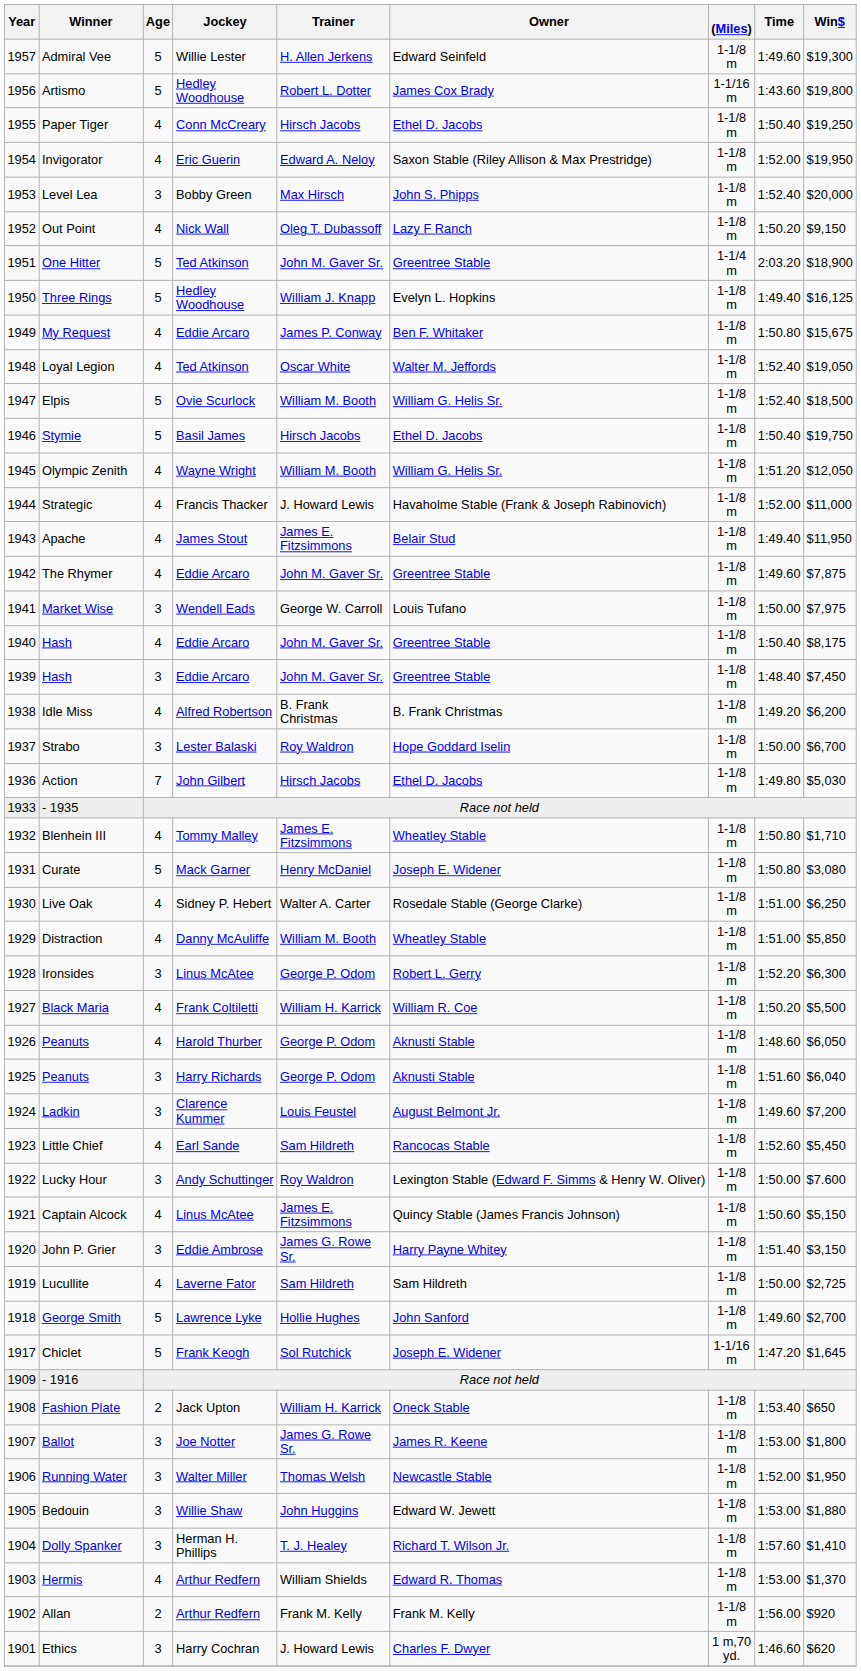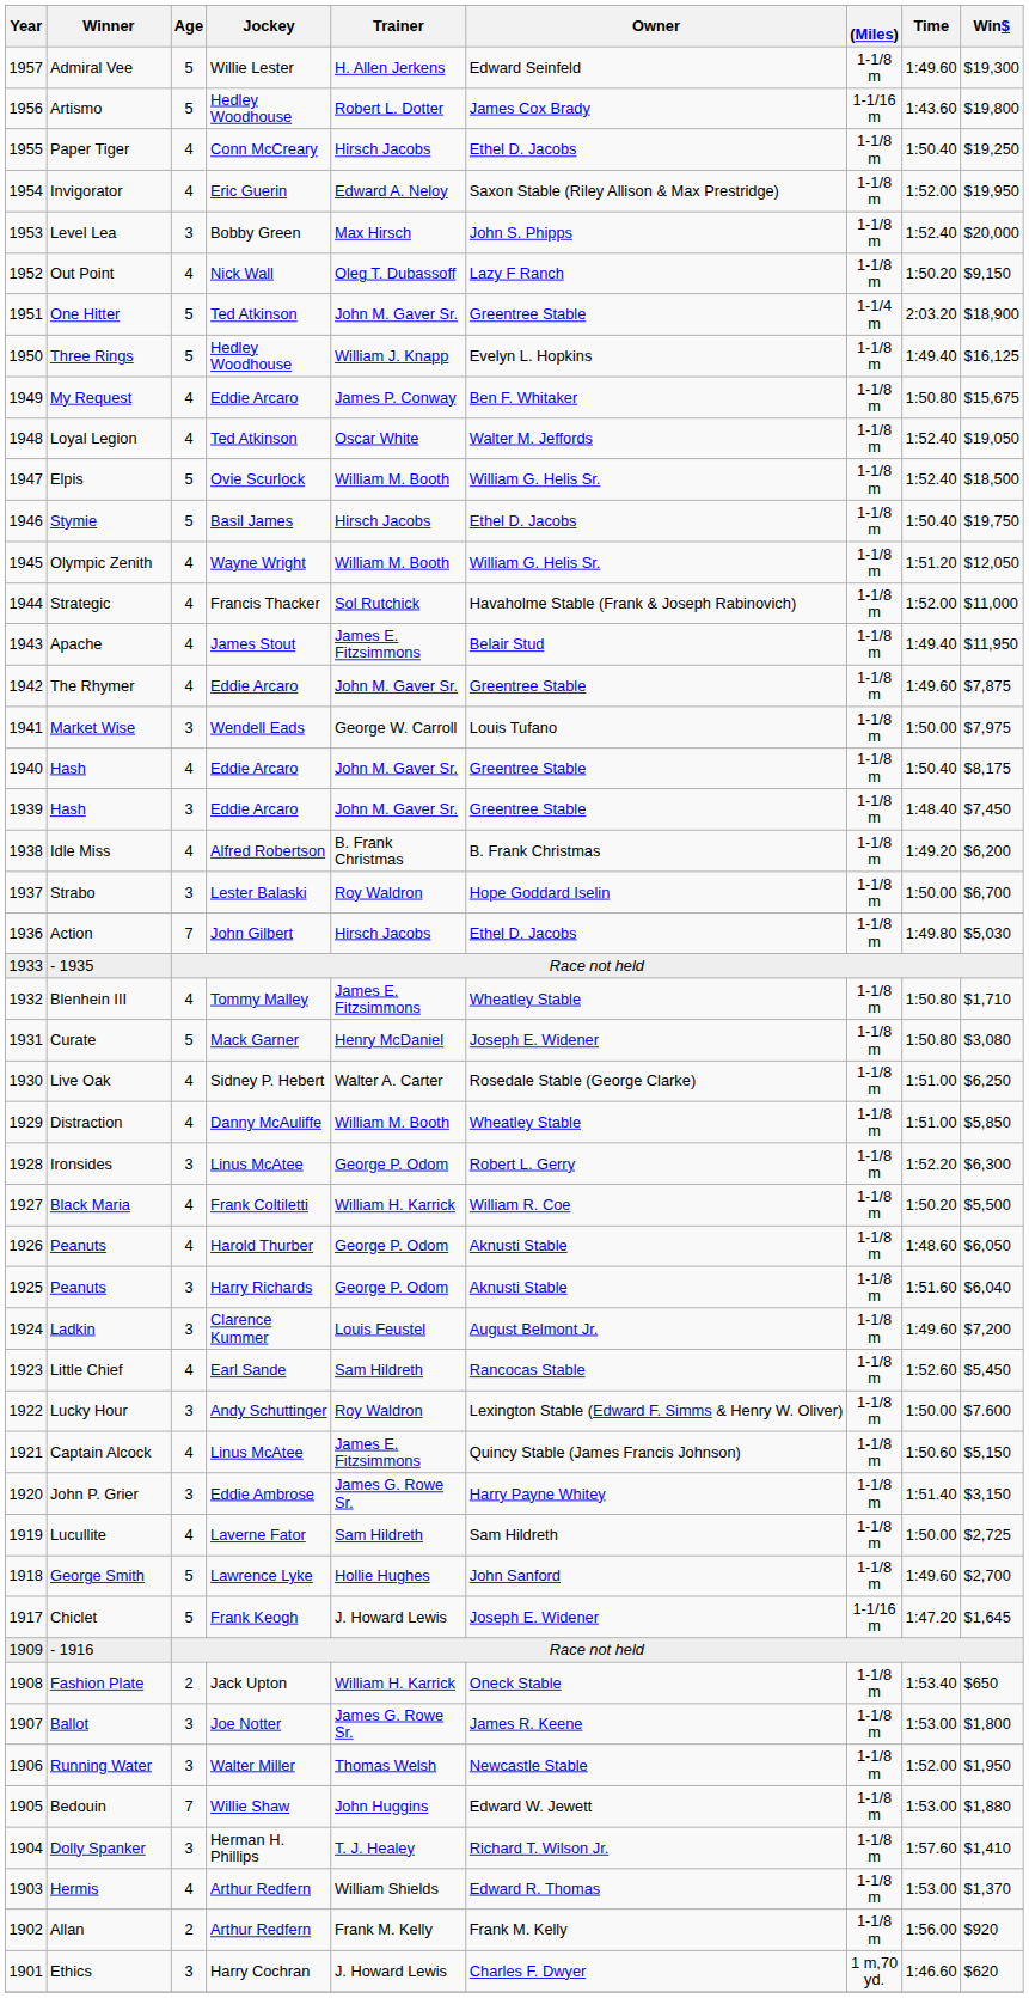Strategic | Trainer: J. Howard Lewis -> Sol Rutchick
Chiclet | Trainer: Sol Rutchick -> J. Howard Lewis
Bedouin | Age: 3 -> 7
